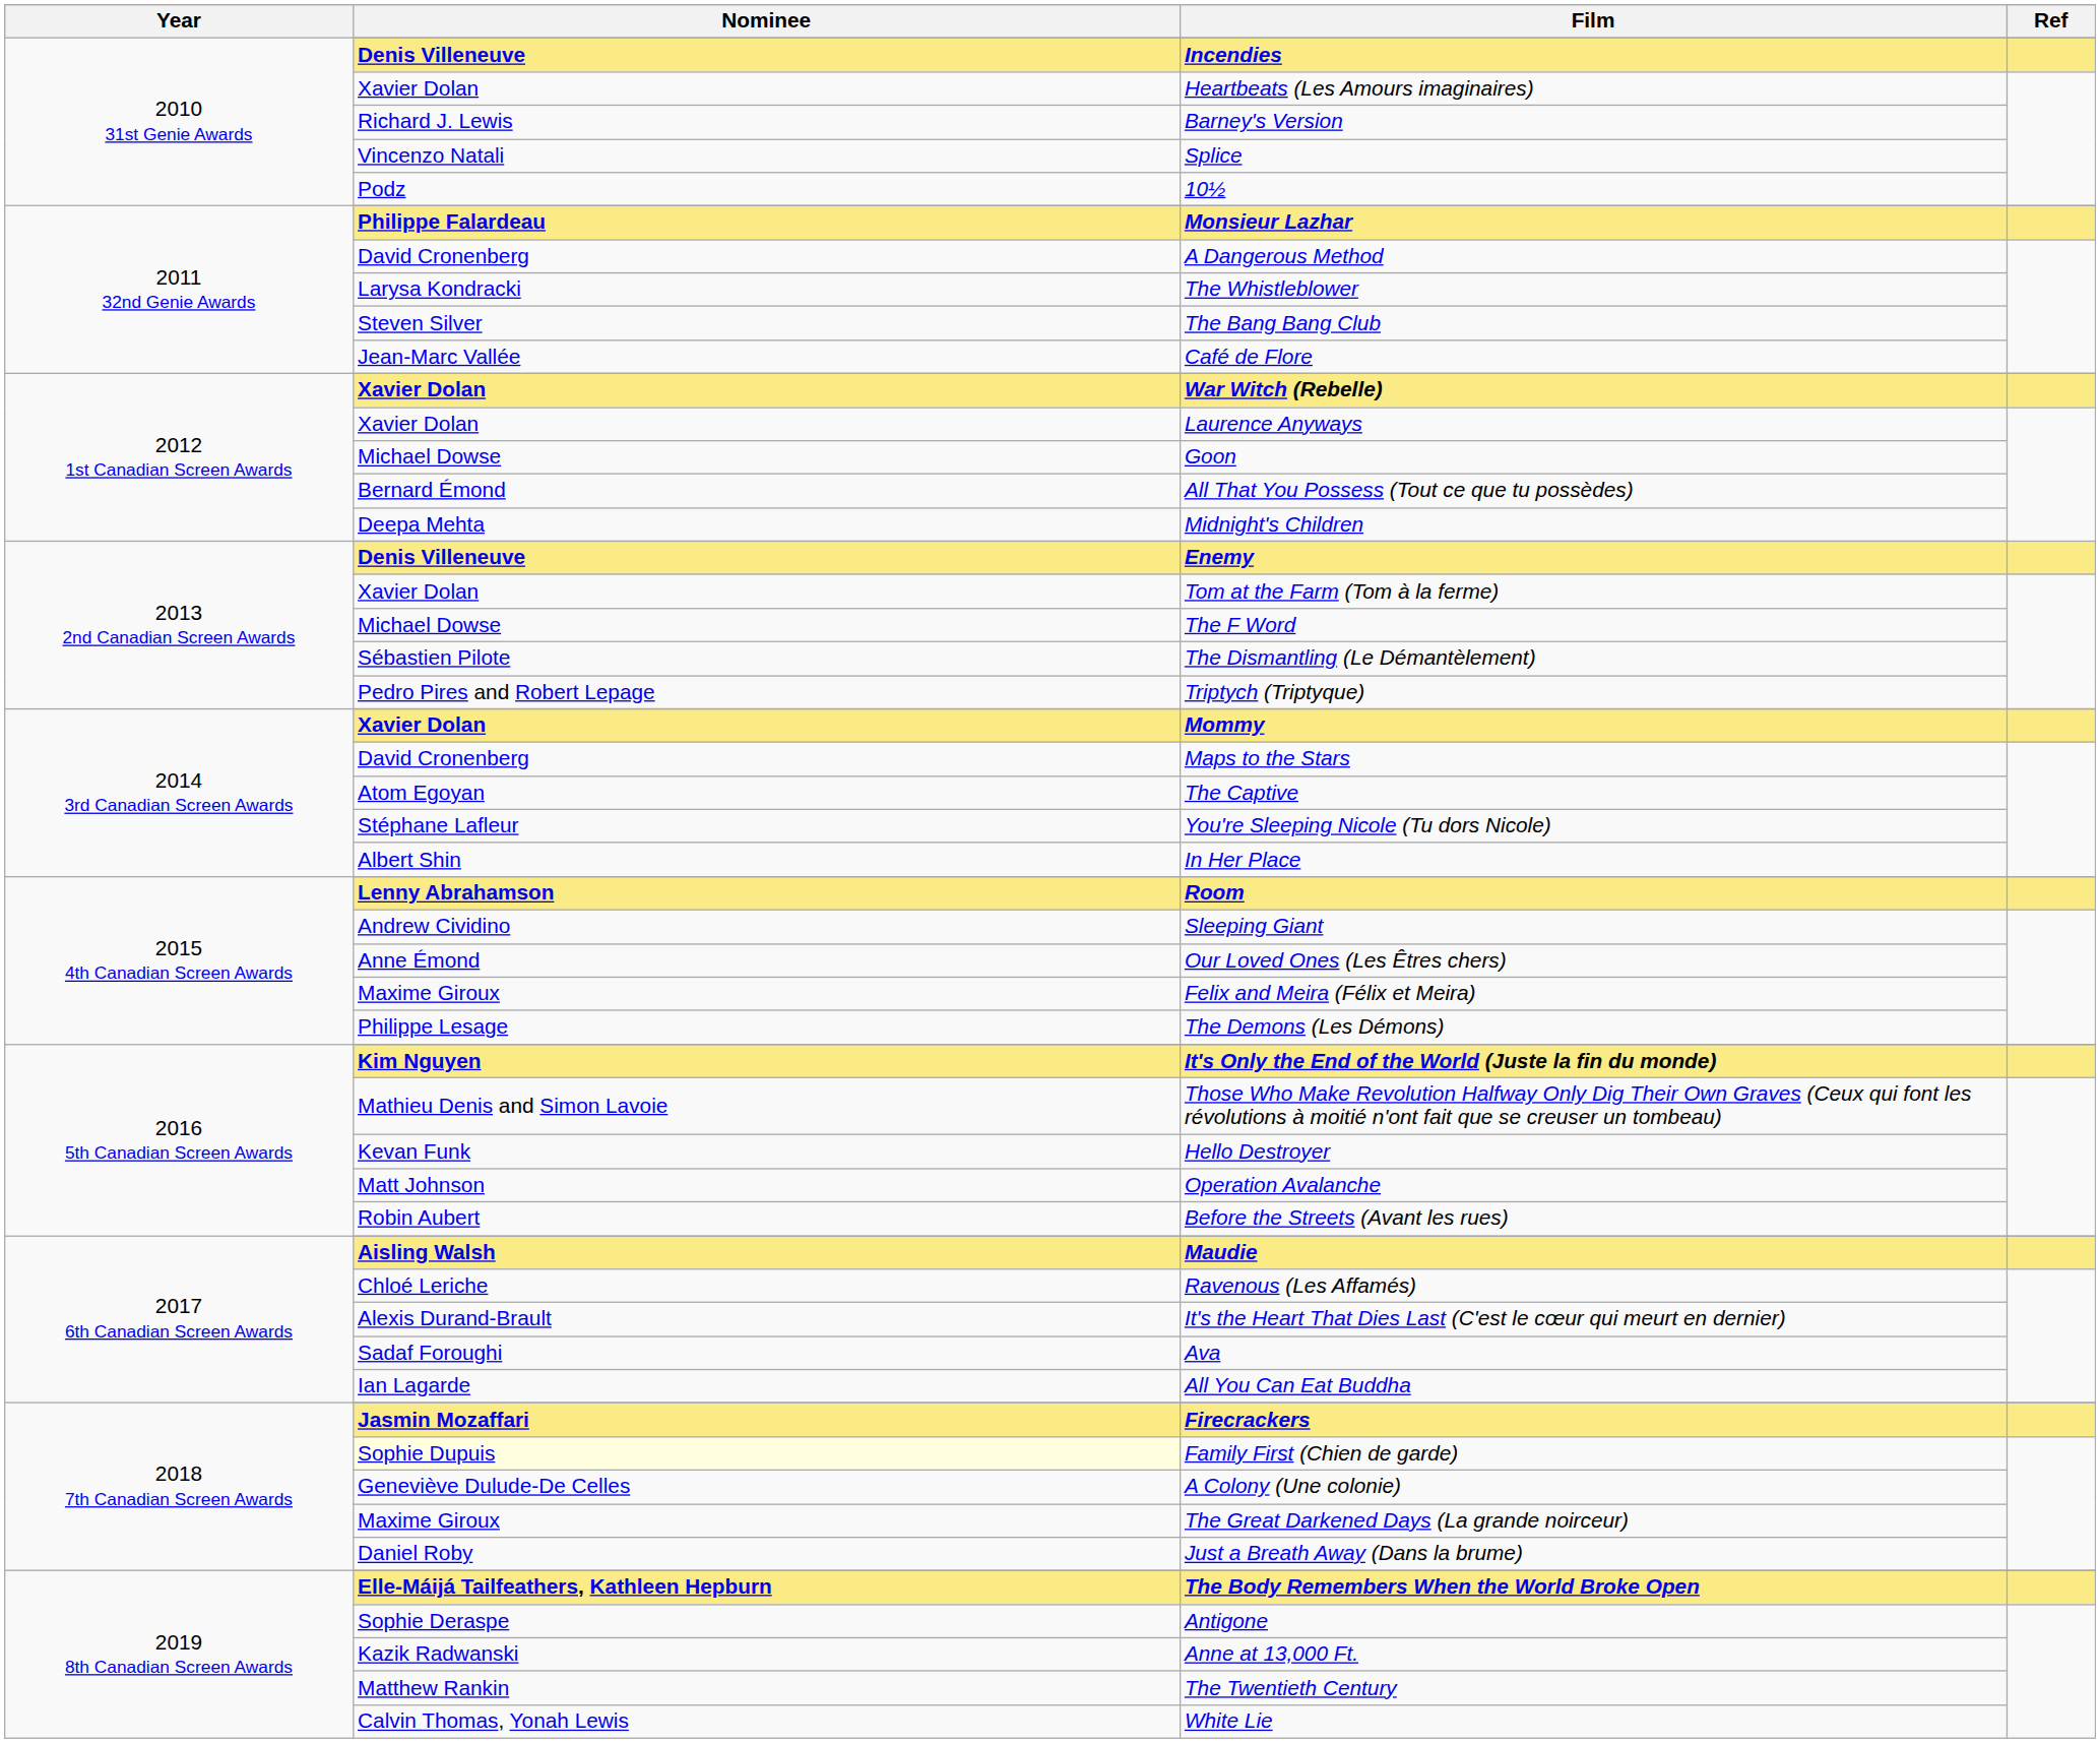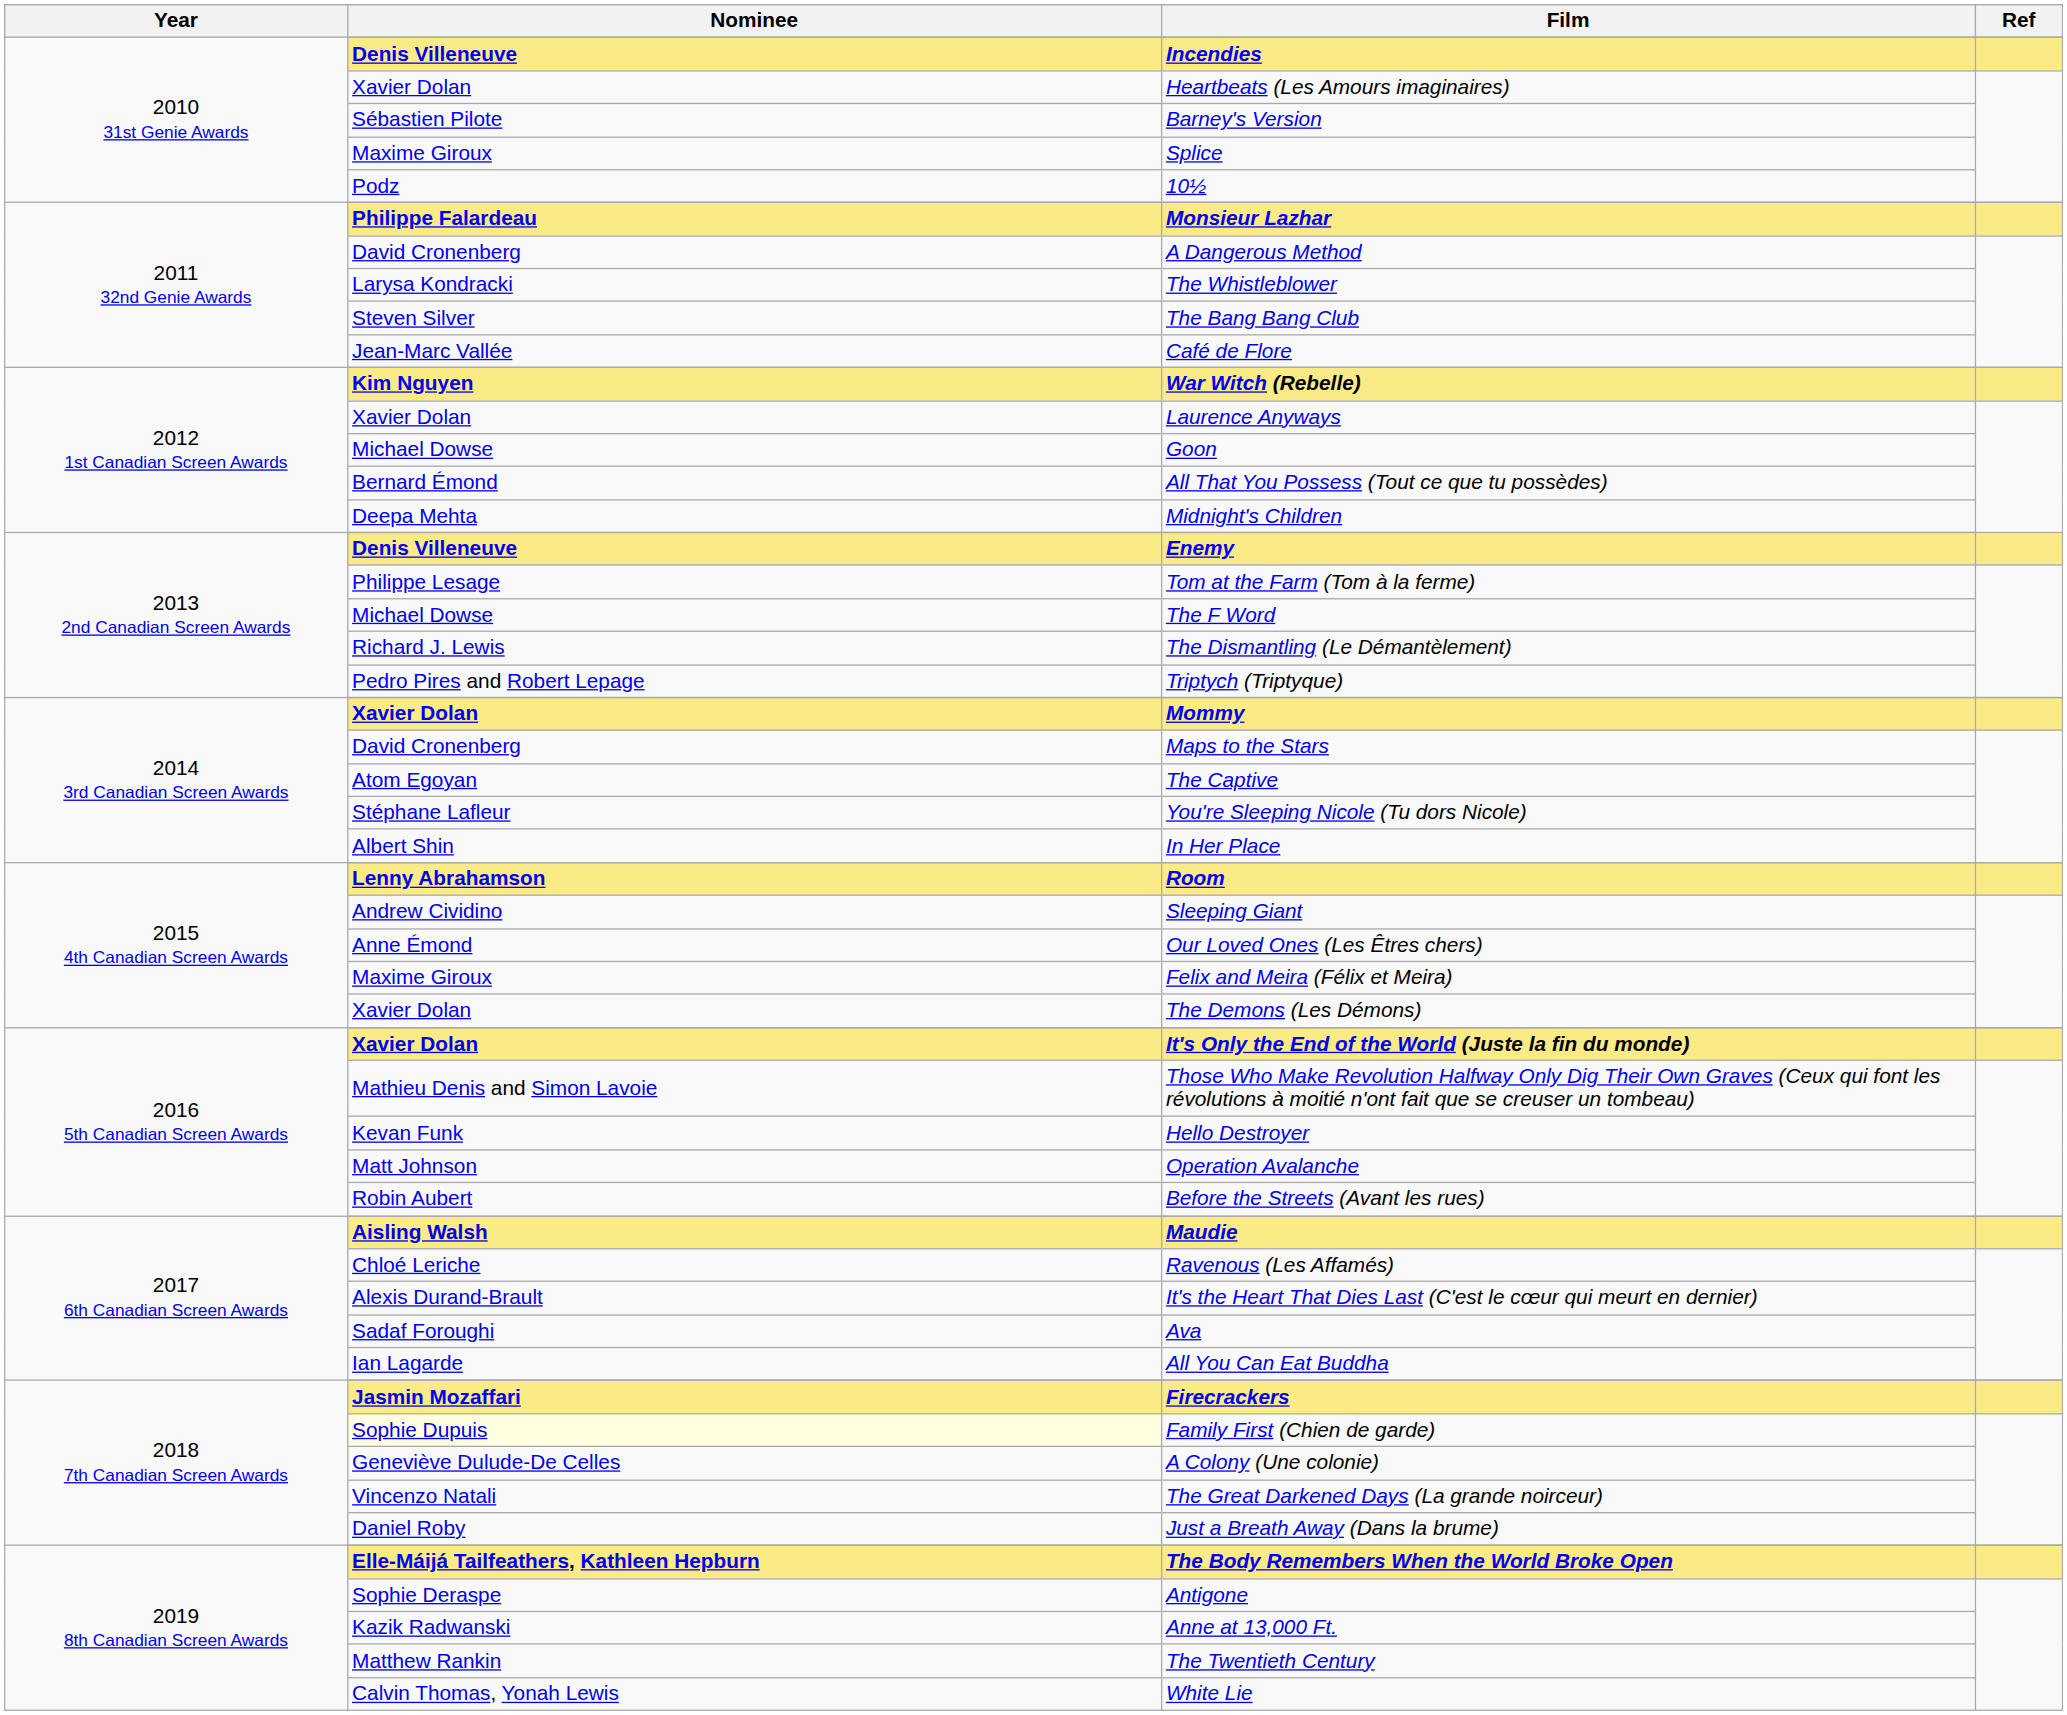Barney's Version | Nominee: Richard J. Lewis -> Sébastien Pilote
Splice | Nominee: Vincenzo Natali -> Maxime Giroux
War Witch (Rebelle) | Nominee: Xavier Dolan -> Kim Nguyen
Tom at the Farm (Tom à la ferme) | Nominee: Xavier Dolan -> Philippe Lesage
The Dismantling (Le Démantèlement) | Nominee: Sébastien Pilote -> Richard J. Lewis
The Demons (Les Démons) | Nominee: Philippe Lesage -> Xavier Dolan
It's Only the End of the World (Juste la fin du monde) | Nominee: Kim Nguyen -> Xavier Dolan
The Great Darkened Days (La grande noirceur) | Nominee: Maxime Giroux -> Vincenzo Natali
